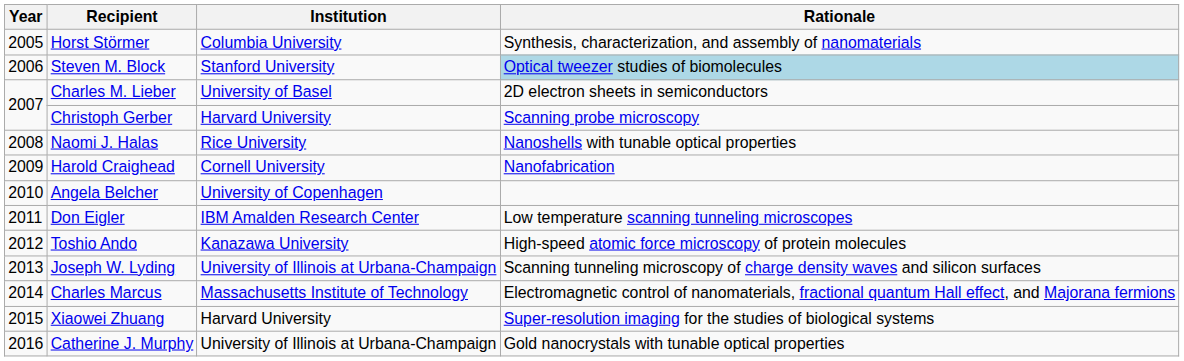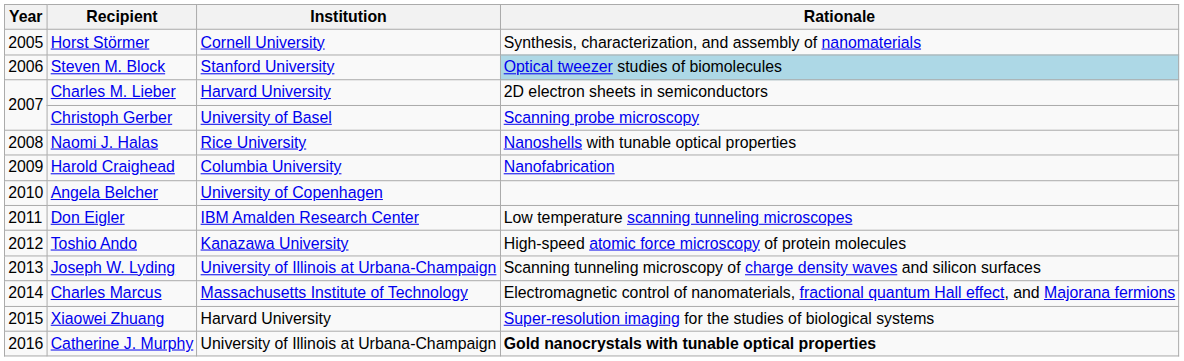Horst Störmer | Institution: Columbia University -> Cornell University
Charles M. Lieber | Institution: University of Basel -> Harvard University
Christoph Gerber | Institution: Harvard University -> University of Basel
Harold Craighead | Institution: Cornell University -> Columbia University
Catherine J. Murphy | Rationale: normal -> bold
